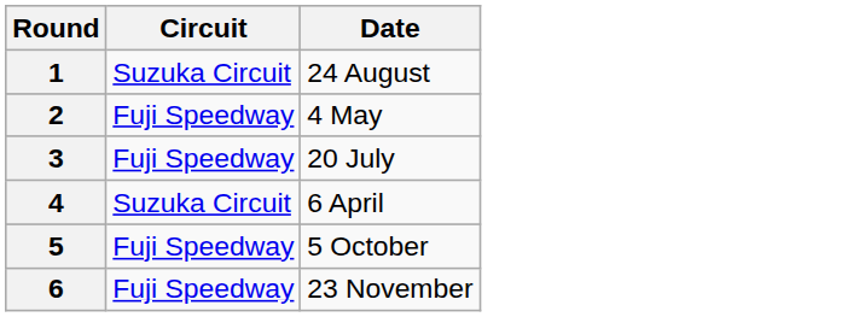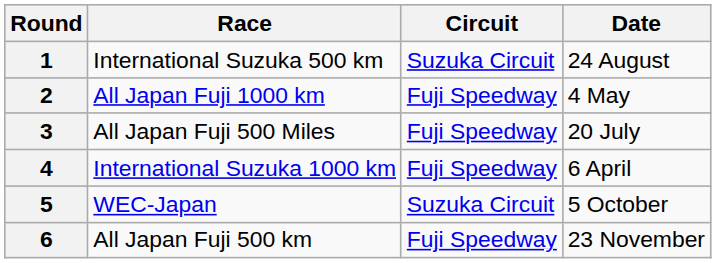+ column: Race | International Suzuka 500 km | All Japan Fuji 1000 km | All Japan Fuji 500 Miles | International Suzuka 1000 km | WEC-Japan | All Japan Fuji 500 km
4 | Circuit: Suzuka Circuit -> Fuji Speedway
5 | Circuit: Fuji Speedway -> Suzuka Circuit
